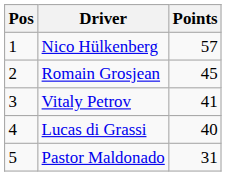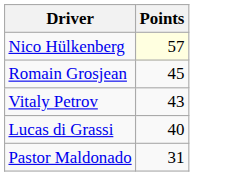- column: Pos | 1 | 2 | 3 | 4 | 5
Nico Hülkenberg | Points: no background -> lightyellow background
Vitaly Petrov | Points: 41 -> 43
